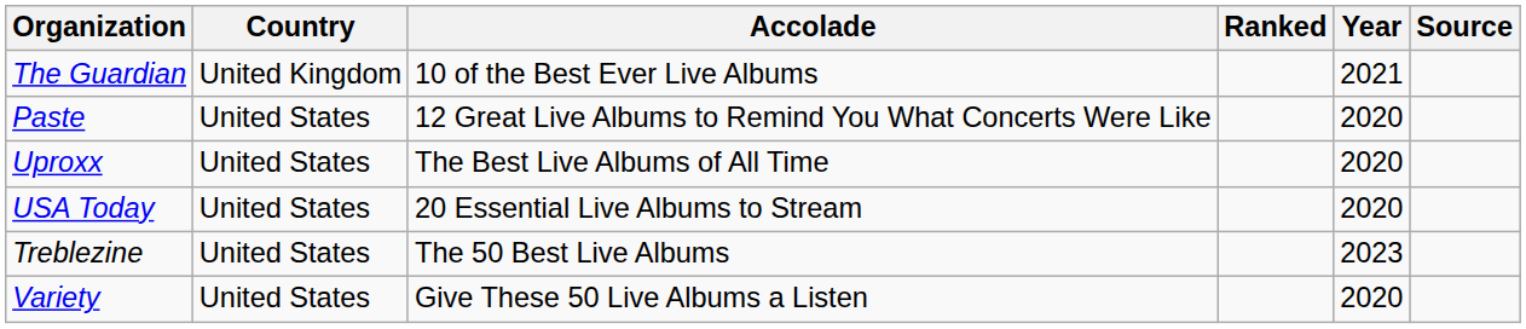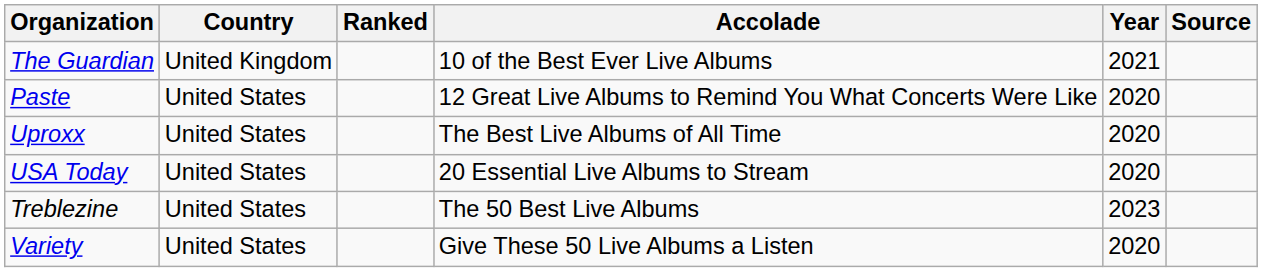columns swapped: Accolade <-> Ranked
